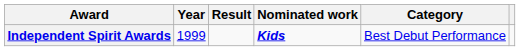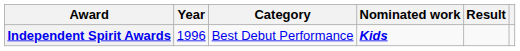columns swapped: Category <-> Result
Independent Spirit Awards | Year: 1999 -> 1996
